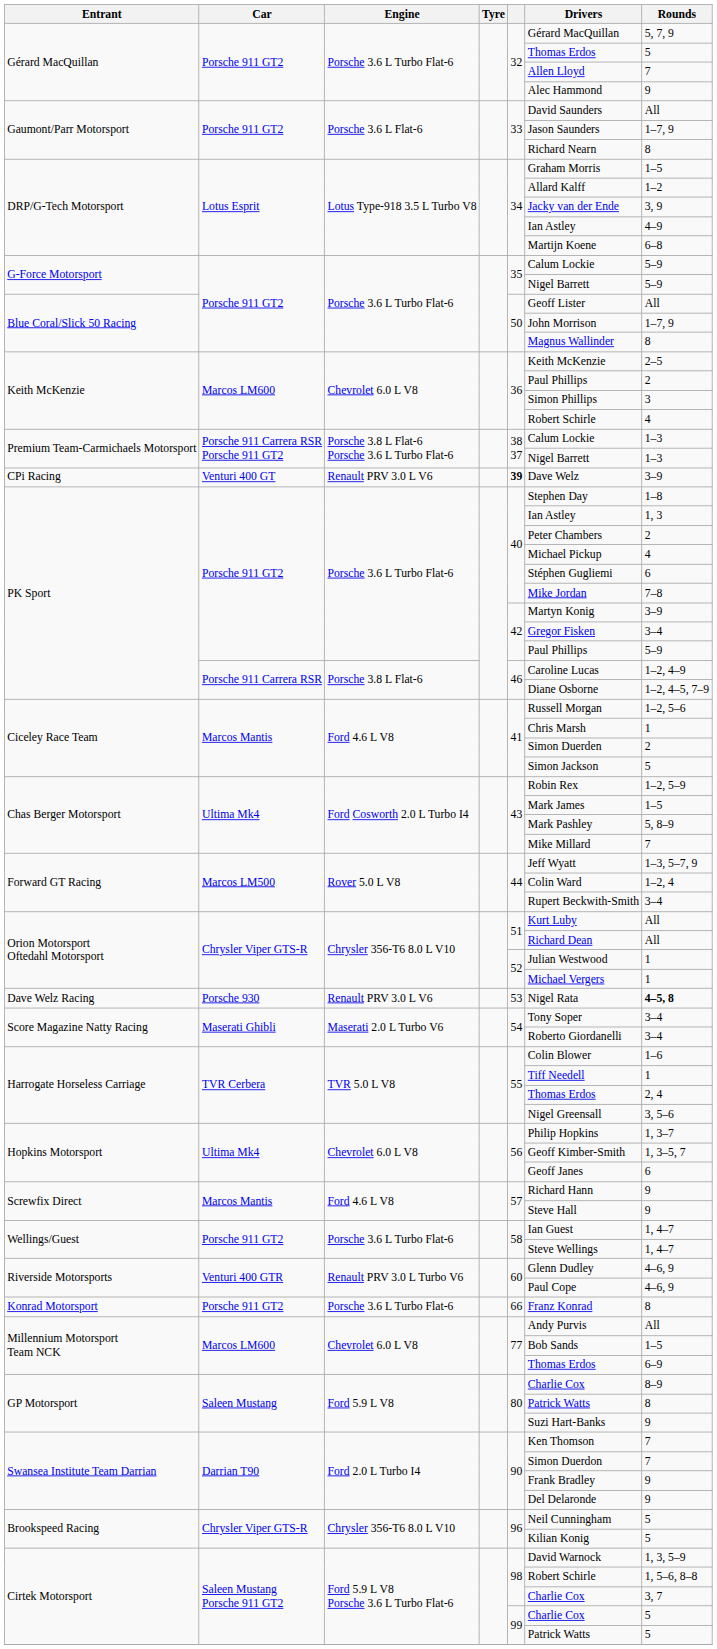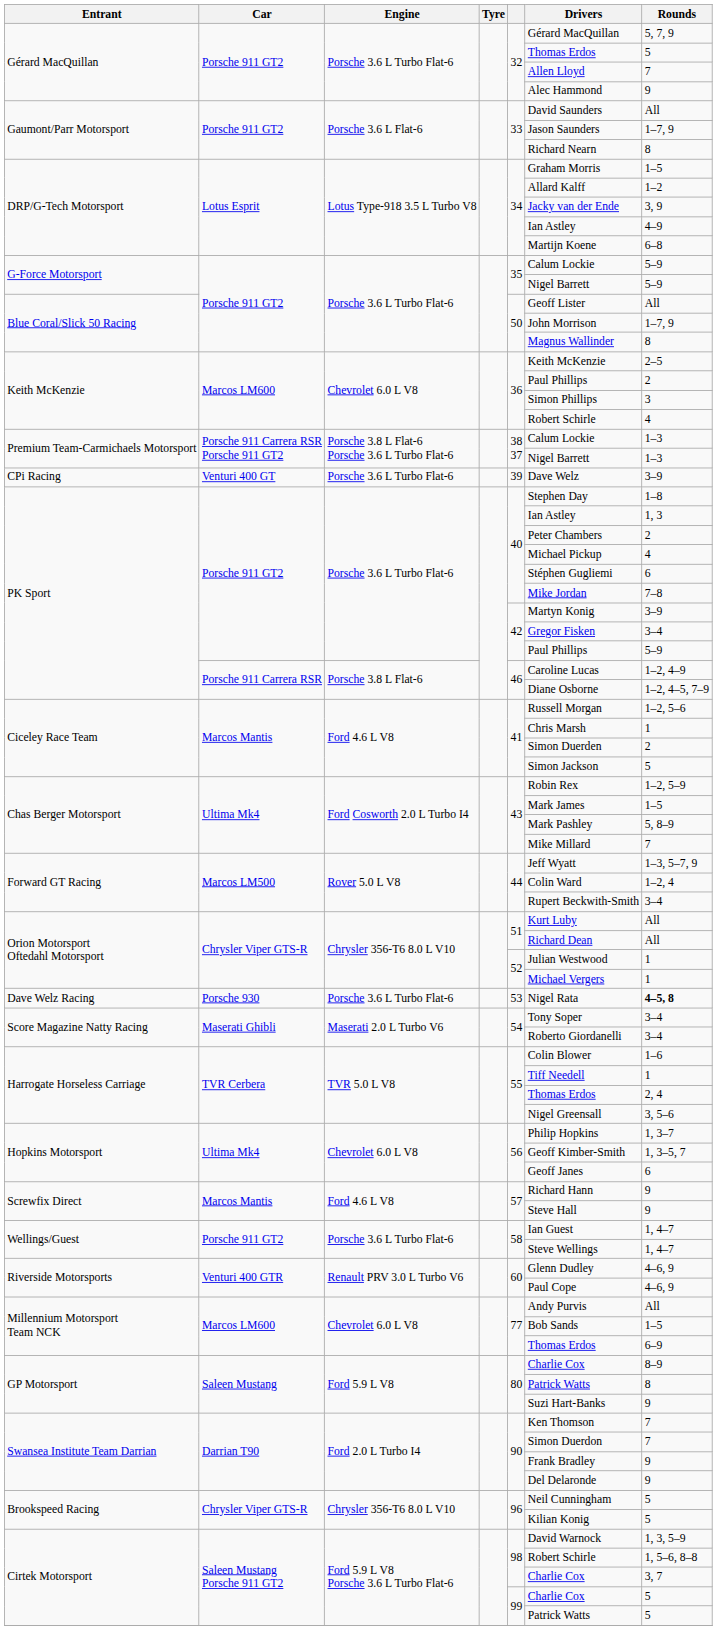CPi Racing | Engine: Renault PRV 3.0 L V6 -> Porsche 3.6 L Turbo Flat-6
CPi Racing | column 5: bold -> normal
Dave Welz Racing | Engine: Renault PRV 3.0 L V6 -> Porsche 3.6 L Turbo Flat-6
- row: Konrad Motorsport | Porsche 911 GT2 | Porsche 3.6 L Turbo Flat-6 | 66 | Franz Konrad | 8
